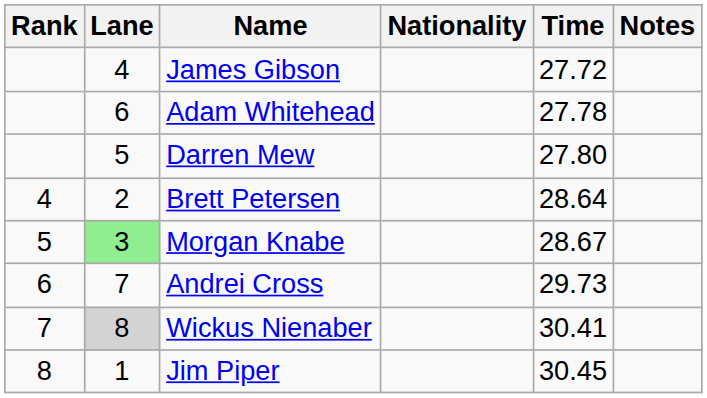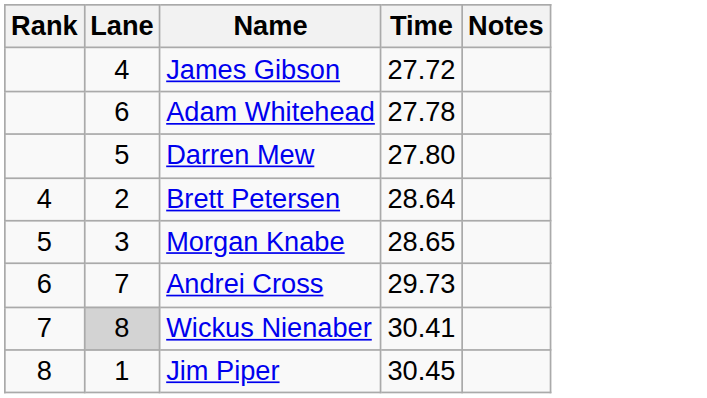- column: Nationality
Morgan Knabe | Lane: lightgreen background -> no background
Morgan Knabe | Time: 28.67 -> 28.65
